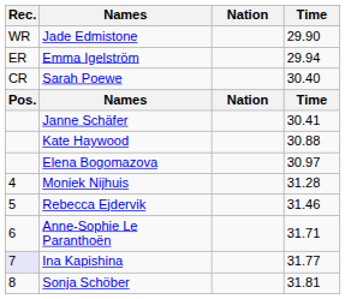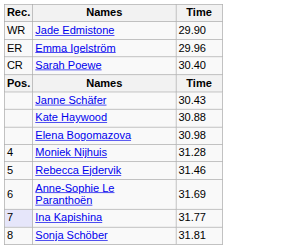- column: Nation | Nation
Emma Igelström | Time: 29.94 -> 29.96
Janne Schäfer | Time: 30.41 -> 30.43
Elena Bogomazova | Time: 30.97 -> 30.98
Anne-Sophie Le Paranthoën | Time: 31.71 -> 31.69
